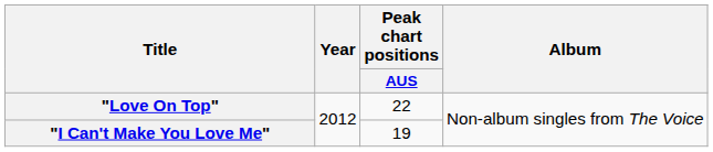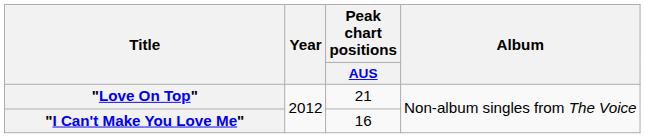"Love On Top" | Peak chart positions / AUS: 22 -> 21
"I Can't Make You Love Me" | Peak chart positions / AUS: 19 -> 16
